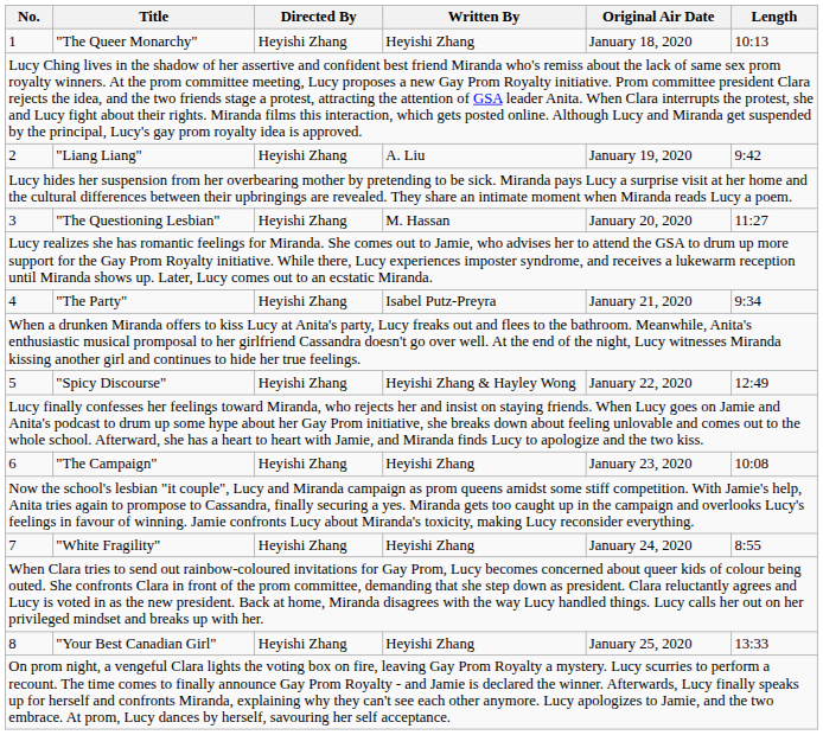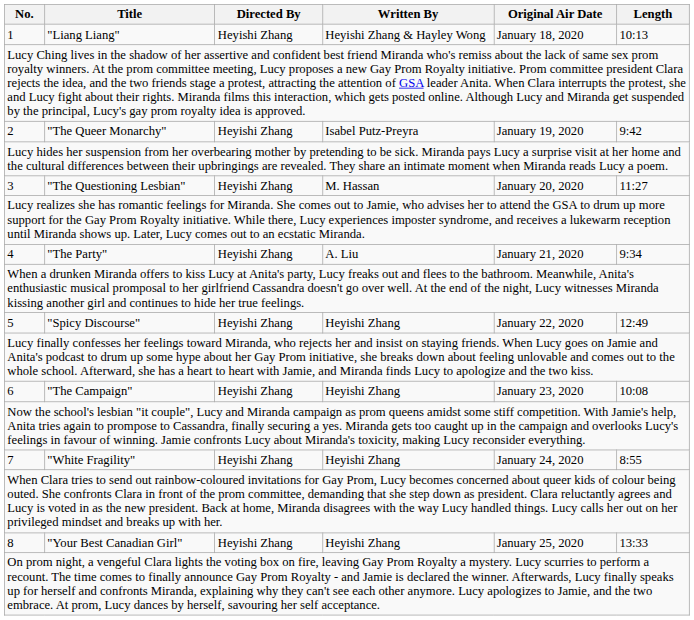1 | Title: "The Queer Monarchy" -> "Liang Liang"
1 | Written By: Heyishi Zhang -> Heyishi Zhang & Hayley Wong
2 | Title: "Liang Liang" -> "The Queer Monarchy"
2 | Written By: A. Liu -> Isabel Putz-Preyra
4 | Written By: Isabel Putz-Preyra -> A. Liu
5 | Written By: Heyishi Zhang & Hayley Wong -> Heyishi Zhang
